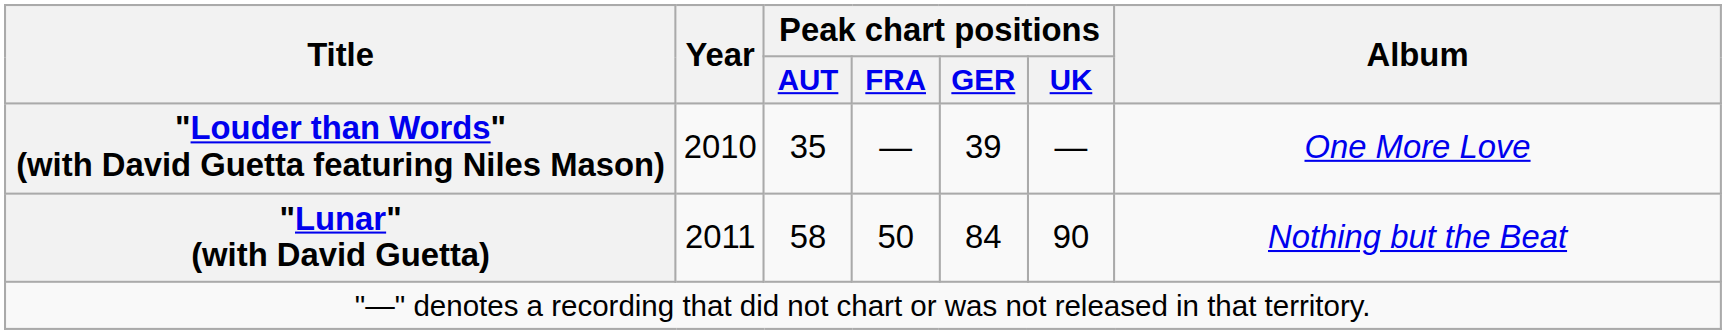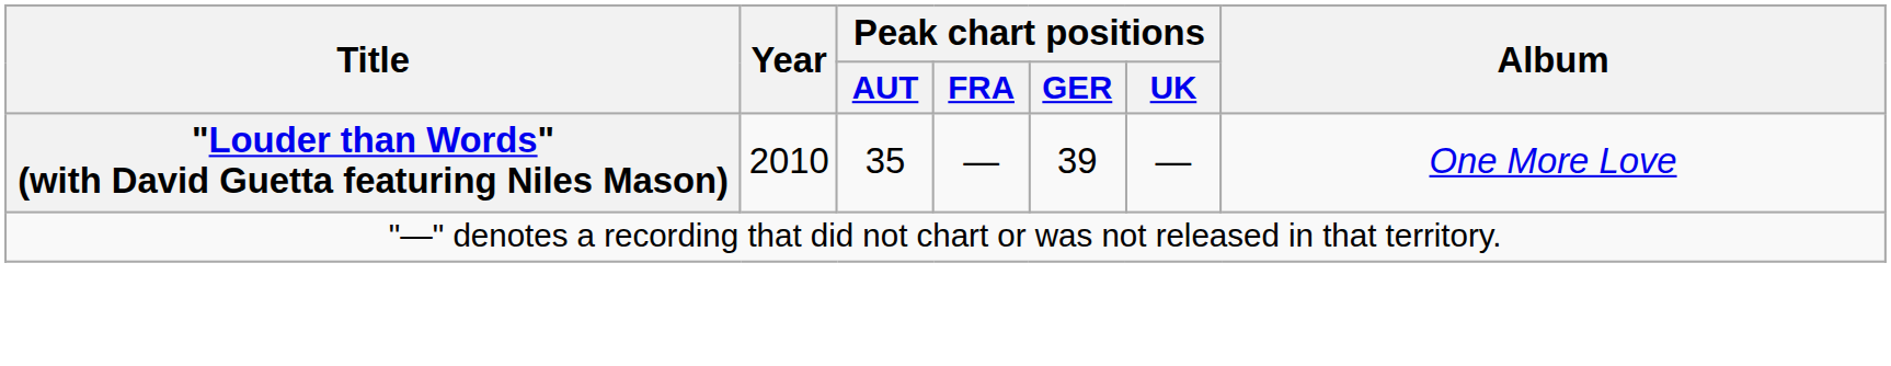- row: "Lunar" (with David Guetta) | 2011 | 58 | 50 | 84 | 90 | Nothing but the Beat
